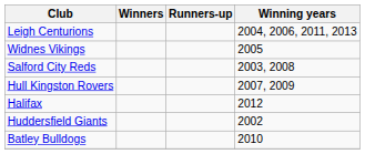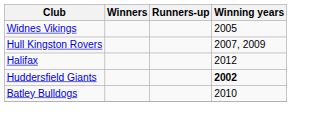- row: Leigh Centurions | 2004, 2006, 2011, 2013
- row: Salford City Reds | 2003, 2008
Huddersfield Giants | Winning years: normal -> bold
